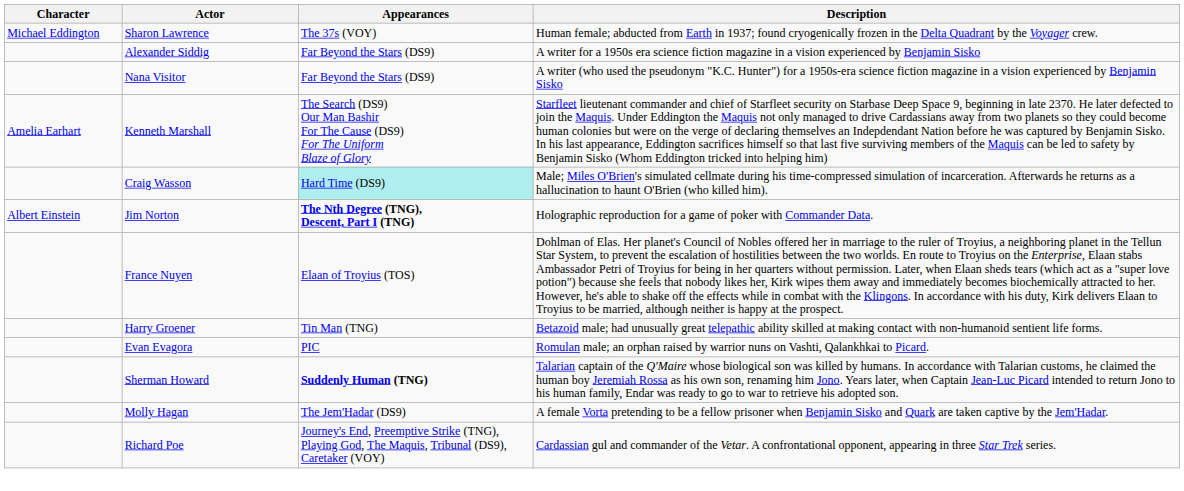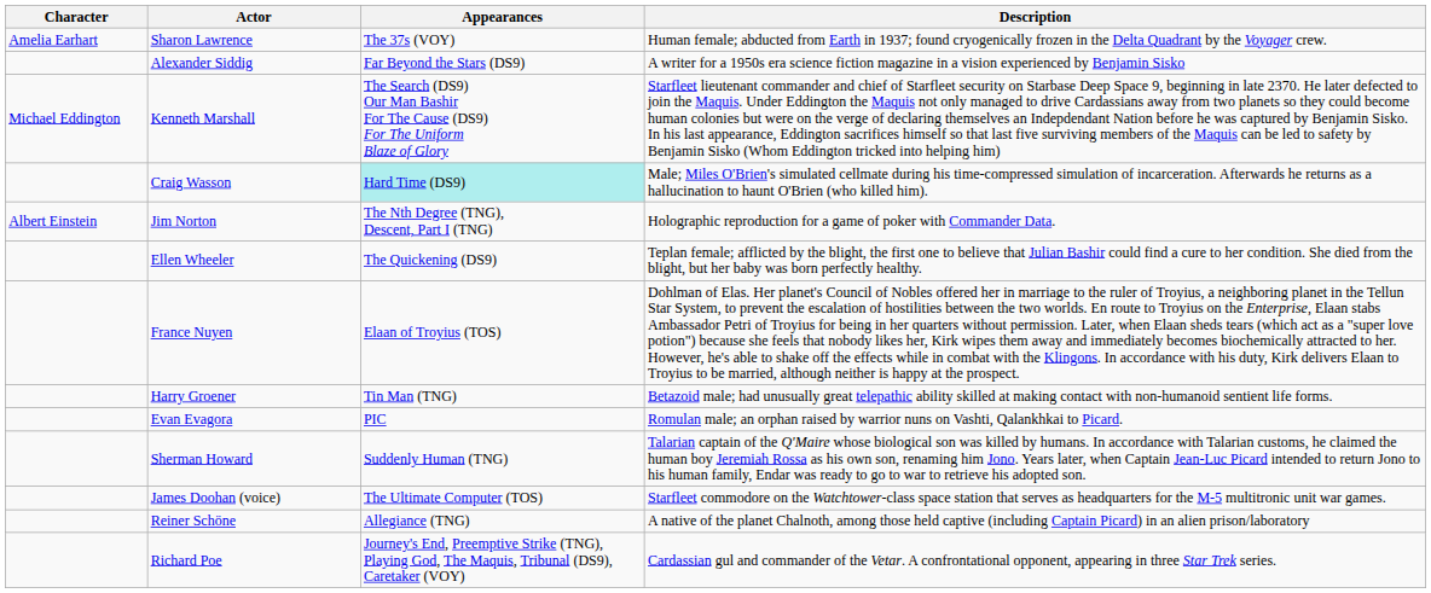Sharon Lawrence | Character: Michael Eddington -> Amelia Earhart
- row: Nana Visitor | Far Beyond the Stars (DS9) | A writer (who used the pseudonym "K.C. Hunter") for a 1950s-era science fiction magazine in a vision experienced by Benjamin Sisko
Kenneth Marshall | Character: Amelia Earhart -> Michael Eddington
Jim Norton | Appearances: bold -> normal
+ row: Ellen Wheeler | The Quickening (DS9) | Teplan female; afflicted by the blight, the first one to believe that Julian Bashir could find a cure to her condition. She died from the blight, but her baby was born perfectly healthy.
Sherman Howard | Appearances: bold -> normal
+ row: James Doohan (voice) | The Ultimate Computer (TOS) | Starfleet commodore on the Watchtower-class space station that serves as headquarters for the M-5 multitronic unit war games.
- row: Molly Hagan | The Jem'Hadar (DS9) | A female Vorta pretending to be a fellow prisoner when Benjamin Sisko and Quark are taken captive by the Jem'Hadar.
+ row: Reiner Schöne | Allegiance (TNG) | A native of the planet Chalnoth, among those held captive (including Captain Picard) in an alien prison/laboratory
